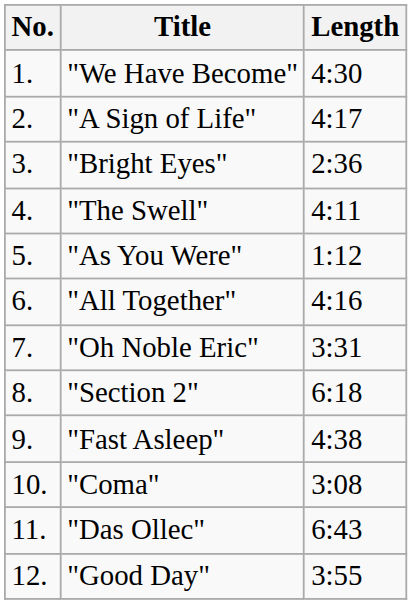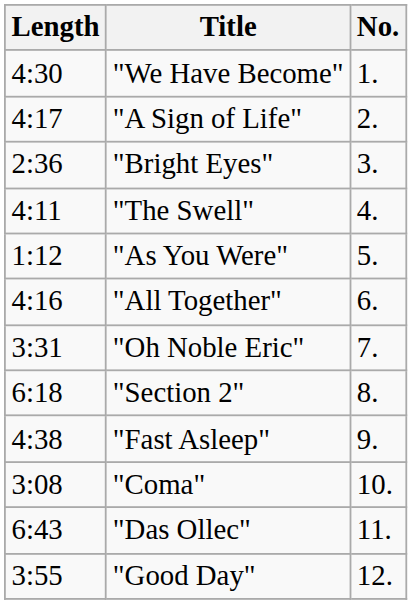columns swapped: No. <-> Length
